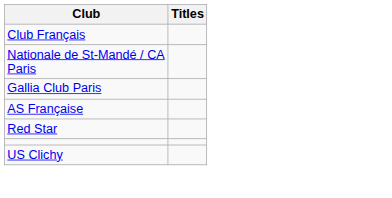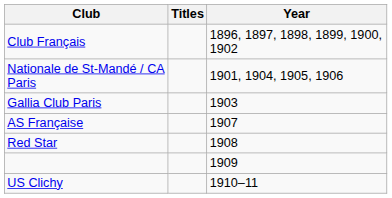+ column: Year | 1896, 1897, 1898, 1899, 1900, 1902 | 1901, 1904, 1905, 1906 | 1903 | 1907 | 1908 | 1909 | 1910–11
